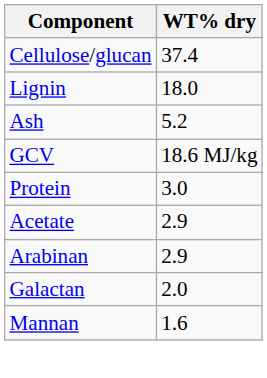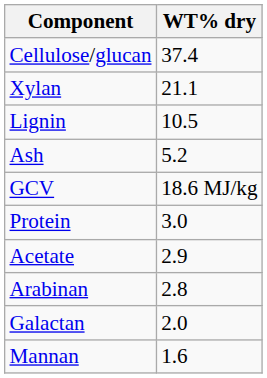+ row: Xylan | 21.1
Lignin | WT% dry: 18.0 -> 10.5
Arabinan | WT% dry: 2.9 -> 2.8
